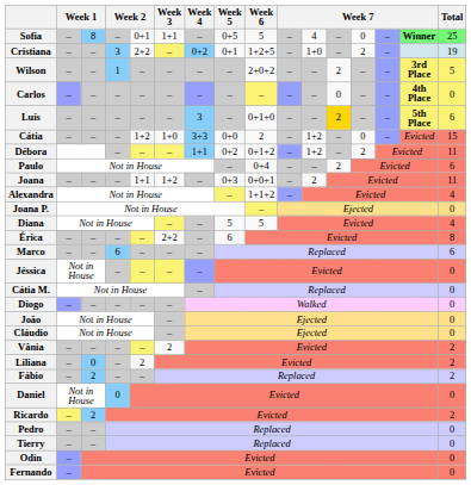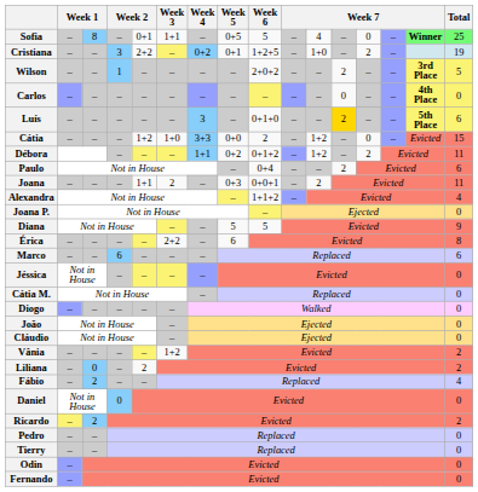Joana | Week 3: 1+2 -> 2
Diana | Total: 4 -> 9
Vânia | Week 3: 2 -> 1+2
Fábio | Total: 2 -> 4
